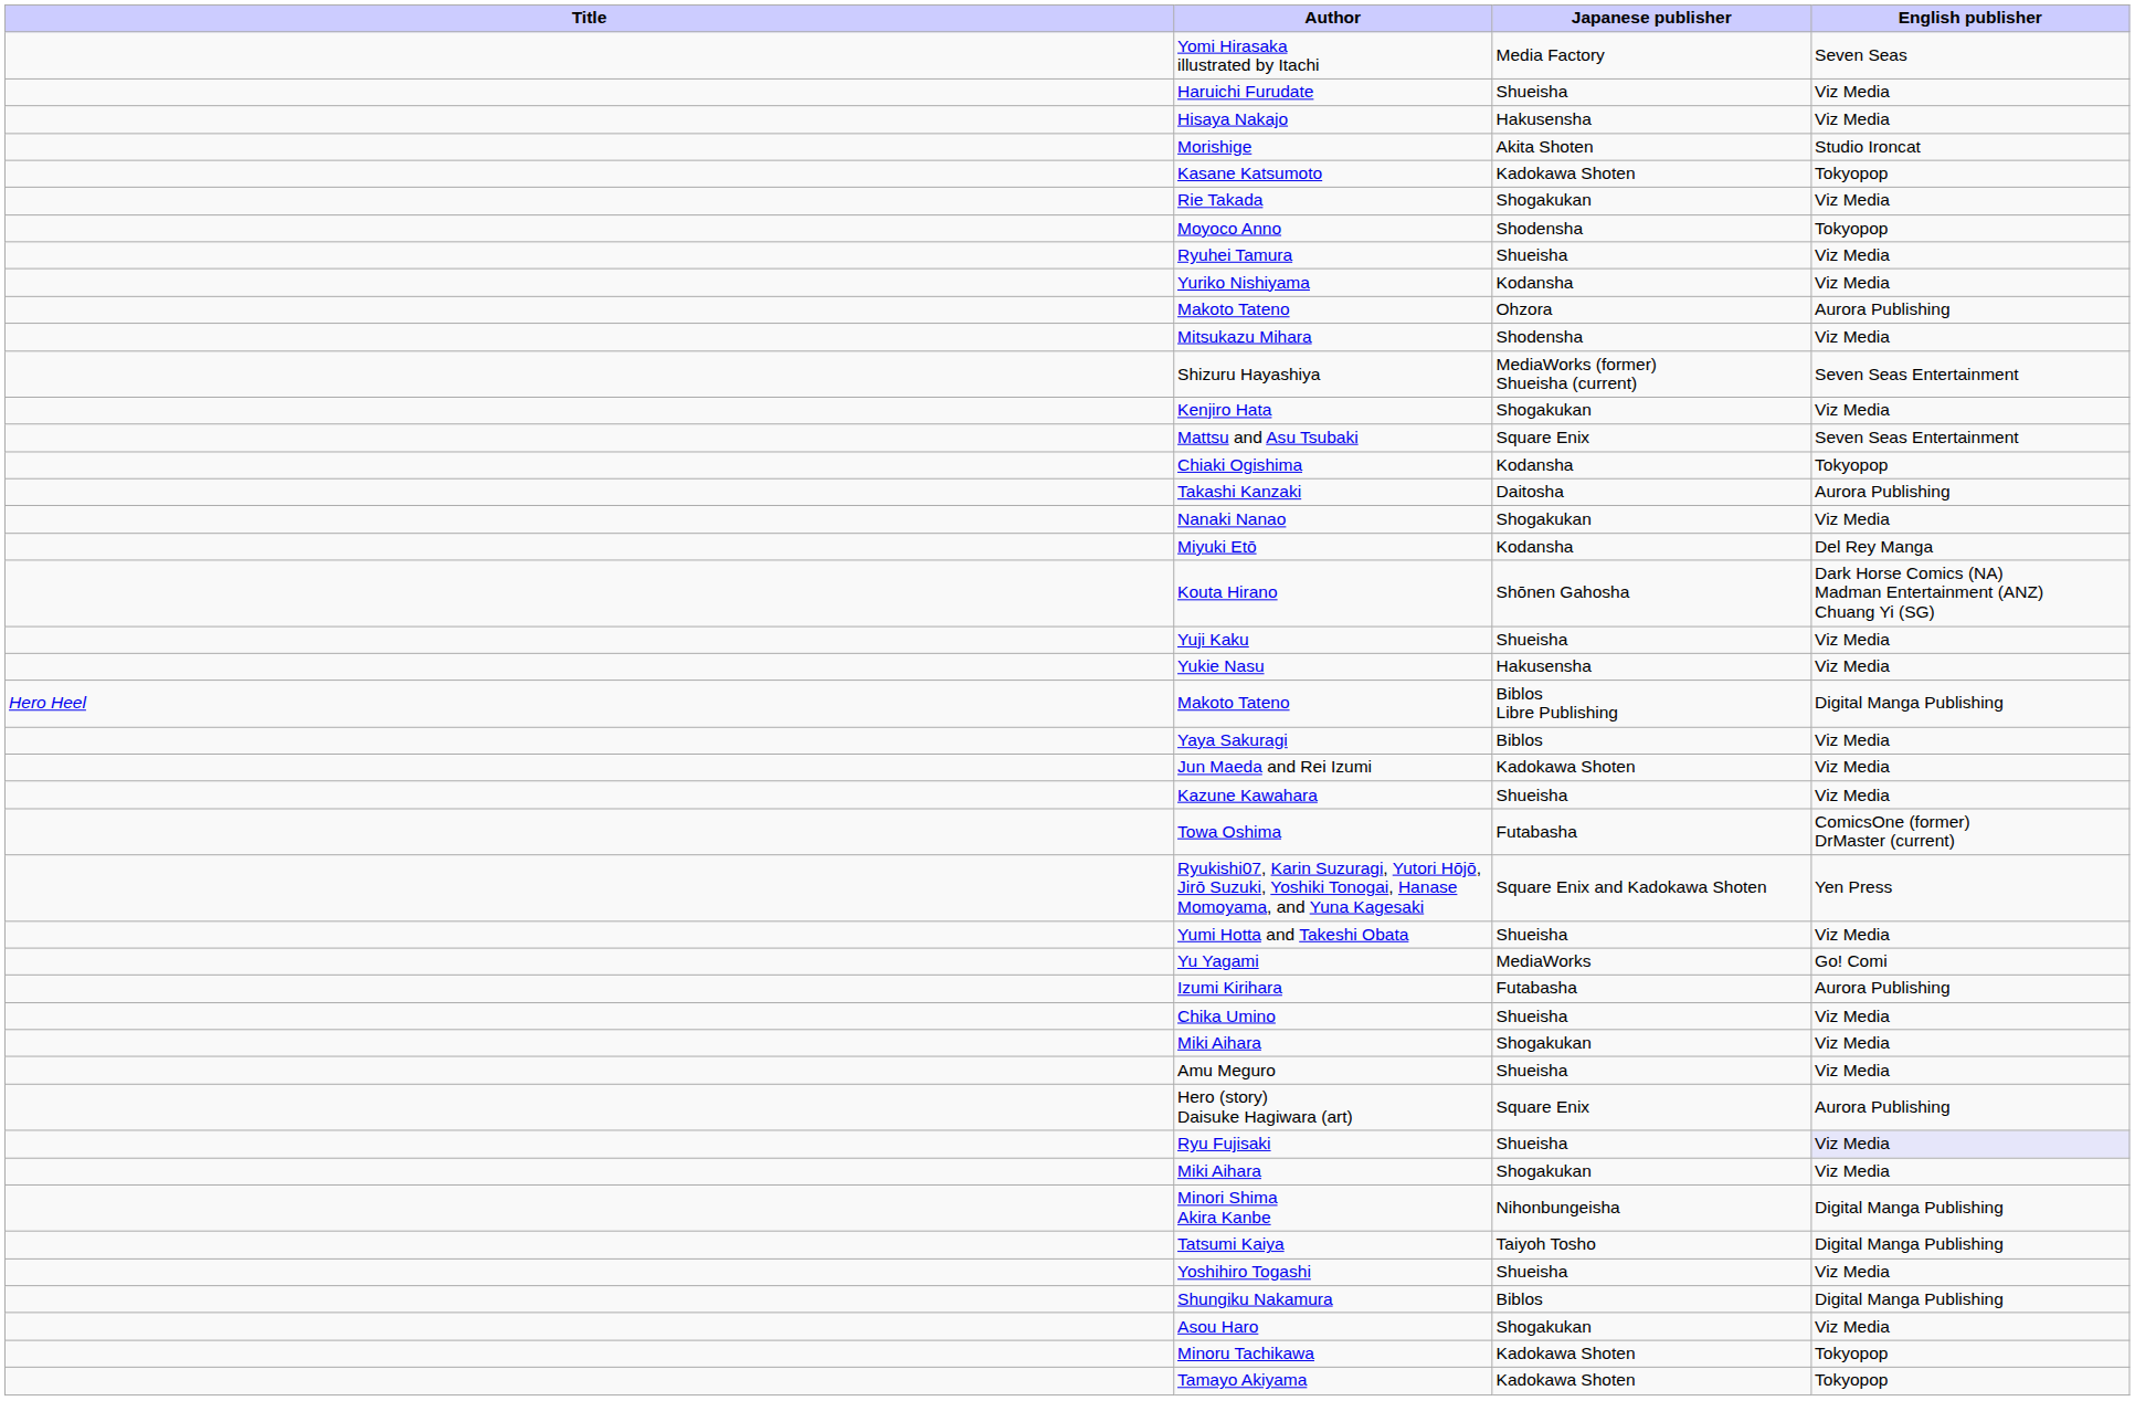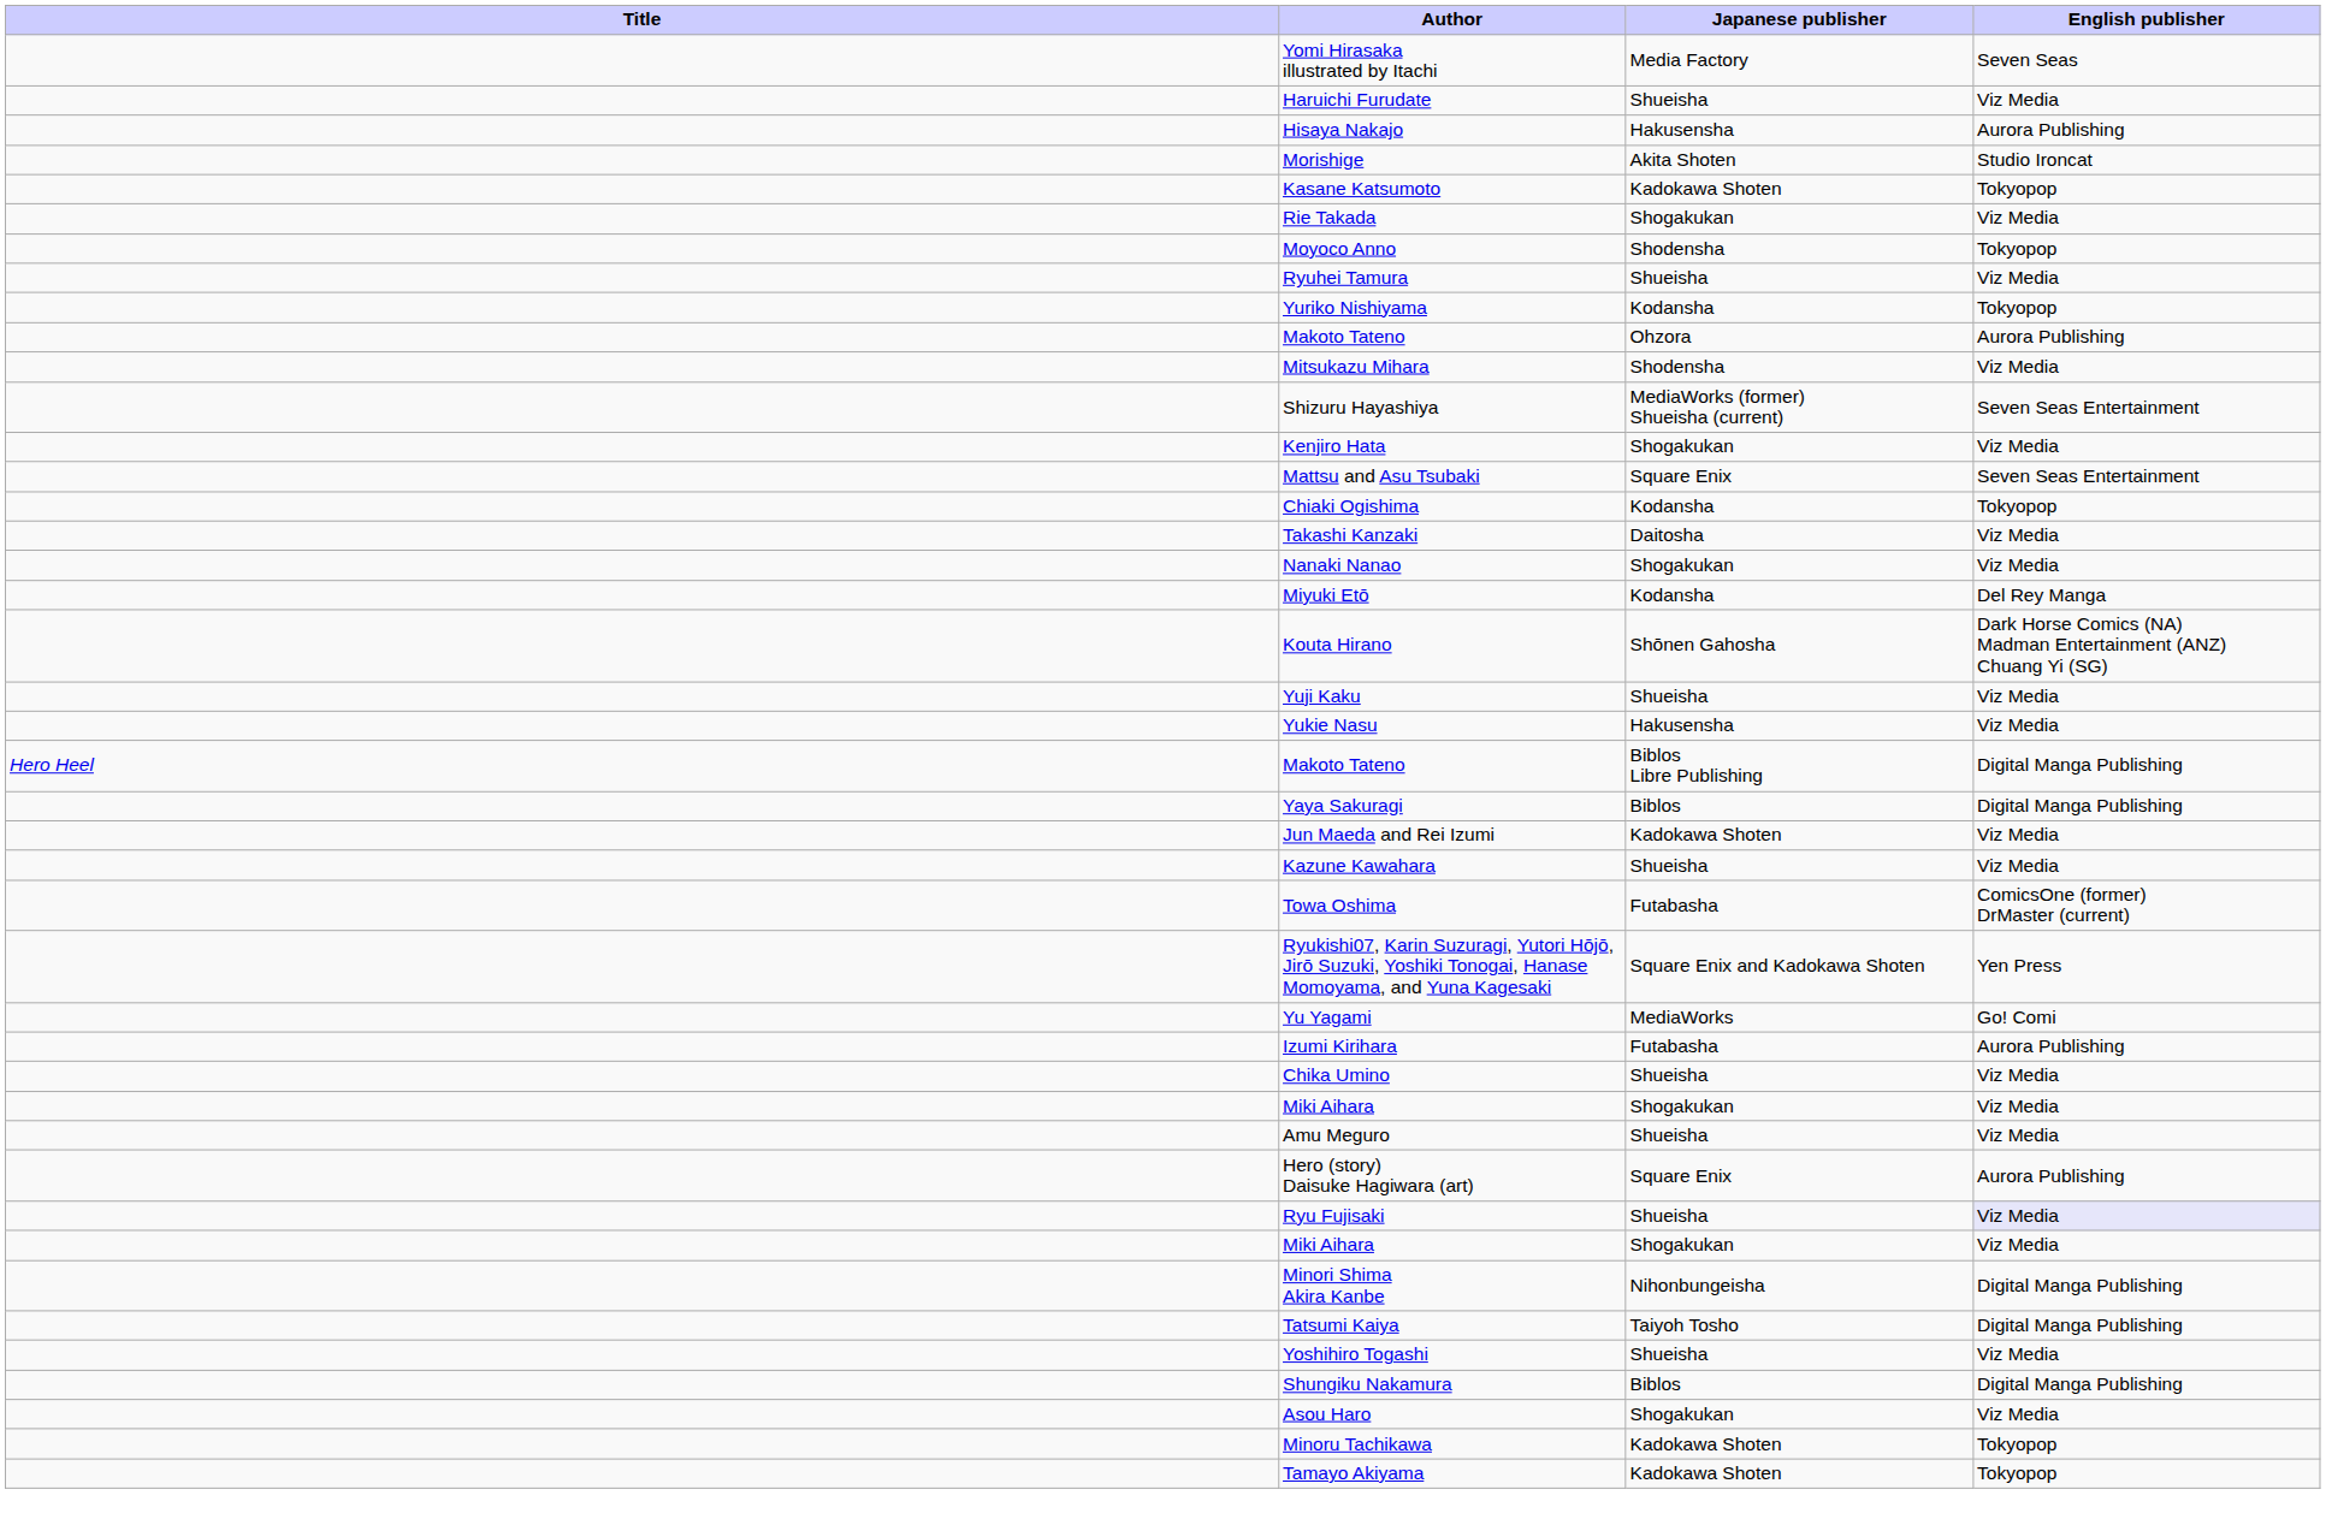Hisaya Nakajo | English publisher: Viz Media -> Aurora Publishing
Yuriko Nishiyama | English publisher: Viz Media -> Tokyopop
Takashi Kanzaki | English publisher: Aurora Publishing -> Viz Media
Yaya Sakuragi | English publisher: Viz Media -> Digital Manga Publishing
- row: Yumi Hotta and Takeshi Obata | Shueisha | Viz Media
